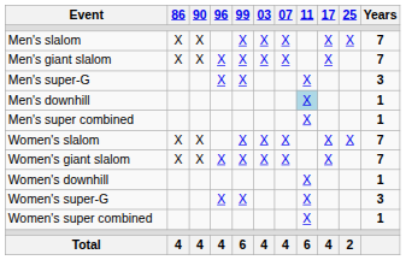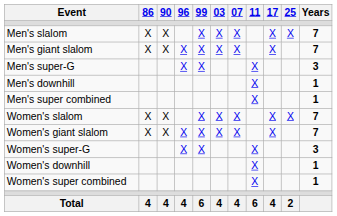Men's downhill | 11: lightblue background -> no background
rows swapped: Women's super-G <-> Women's downhill
